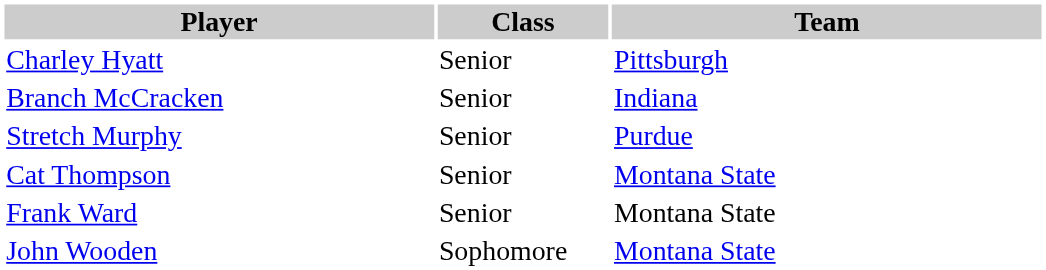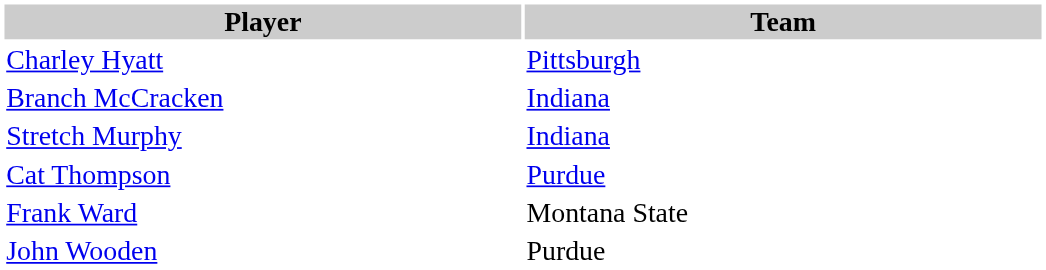- column: Class | Senior | Senior | Senior | Senior | Senior | Sophomore
Stretch Murphy | Team: Purdue -> Indiana
Cat Thompson | Team: Montana State -> Purdue
John Wooden | Team: Montana State -> Purdue
